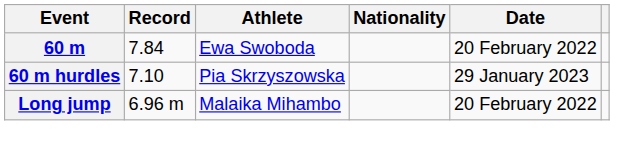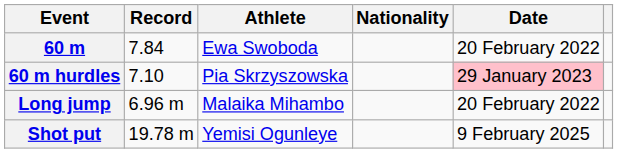60 m hurdles | Date: no background -> pink background
+ row: Shot put | 19.78 m | Yemisi Ogunleye | 9 February 2025
